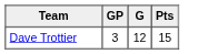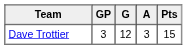+ column: A | 3
